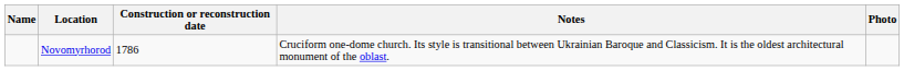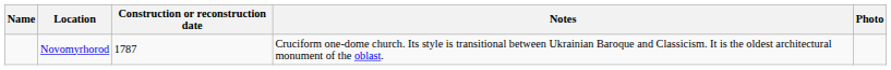Novomyrhorod | Construction or reconstruction date: 1786 -> 1787
